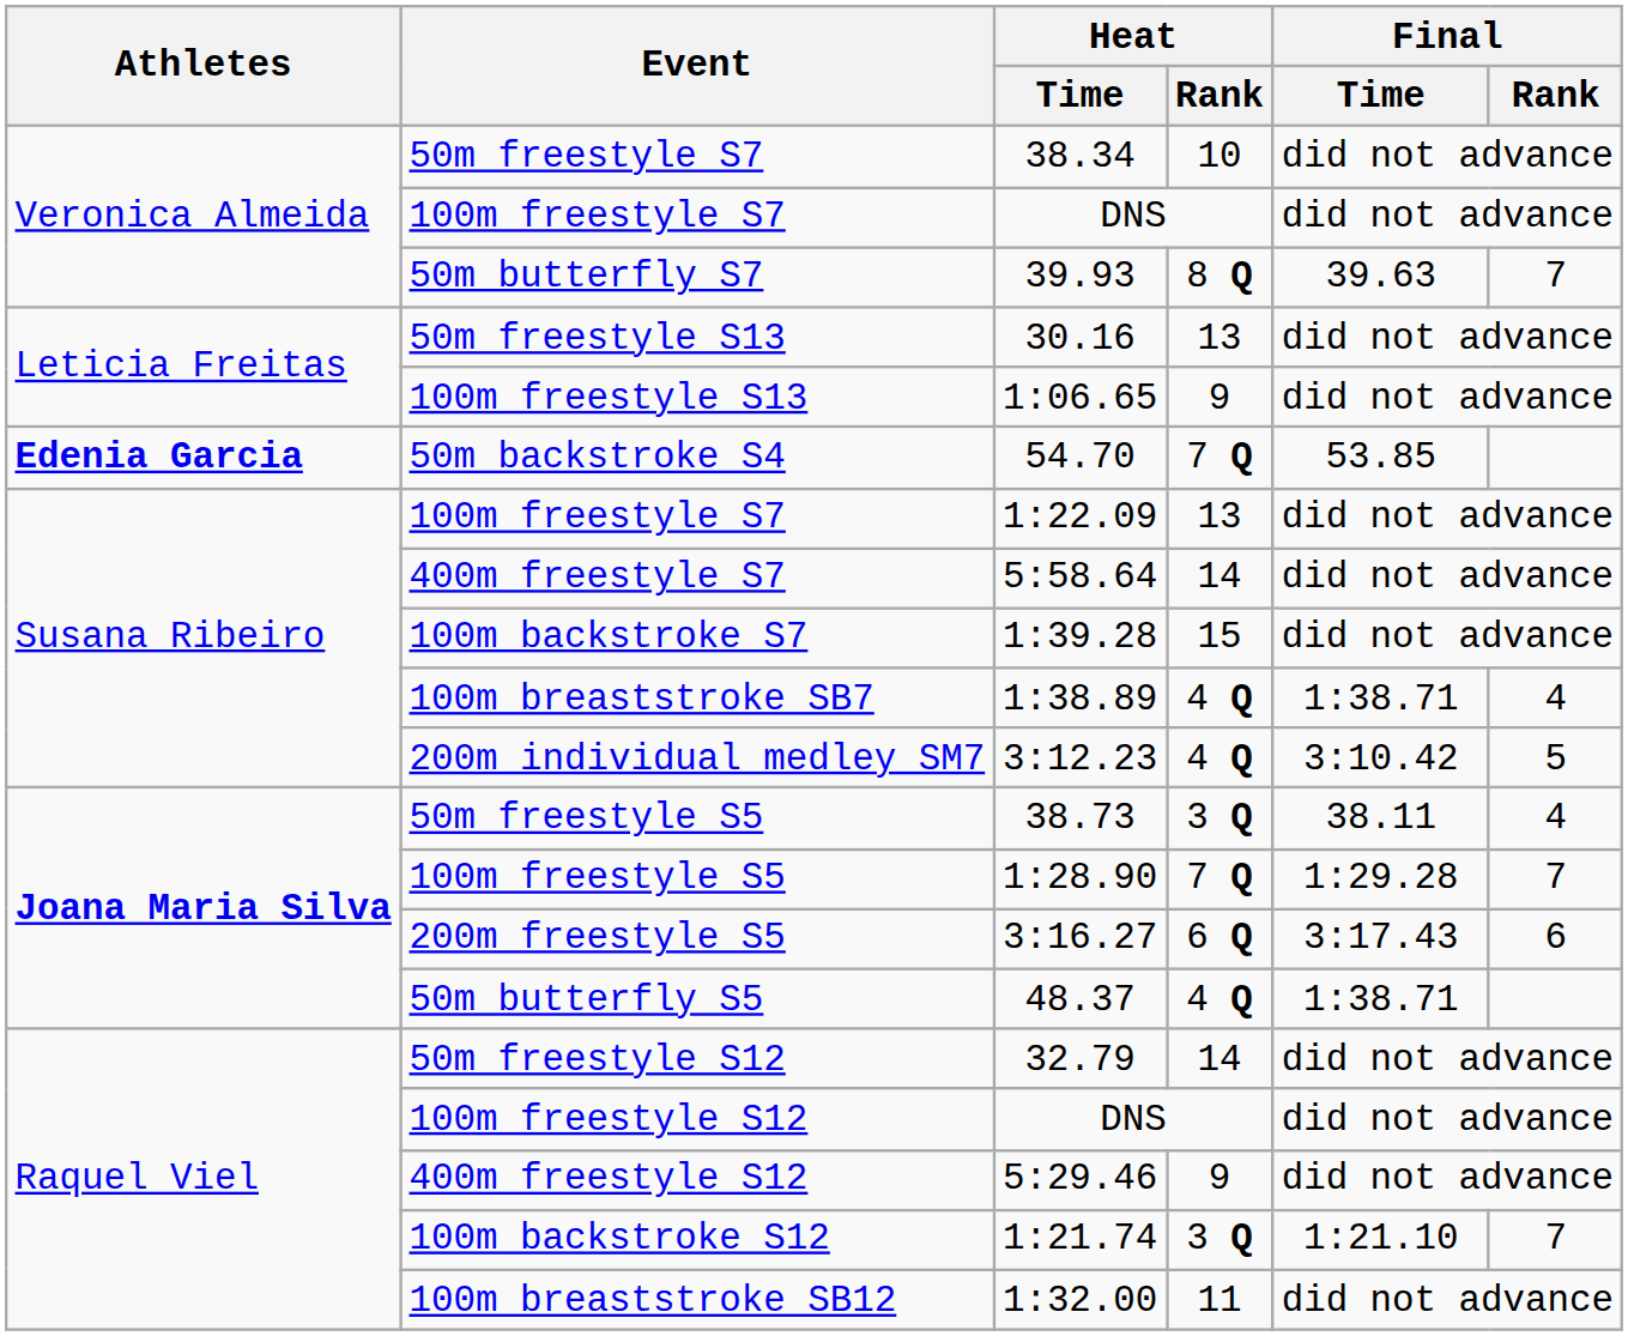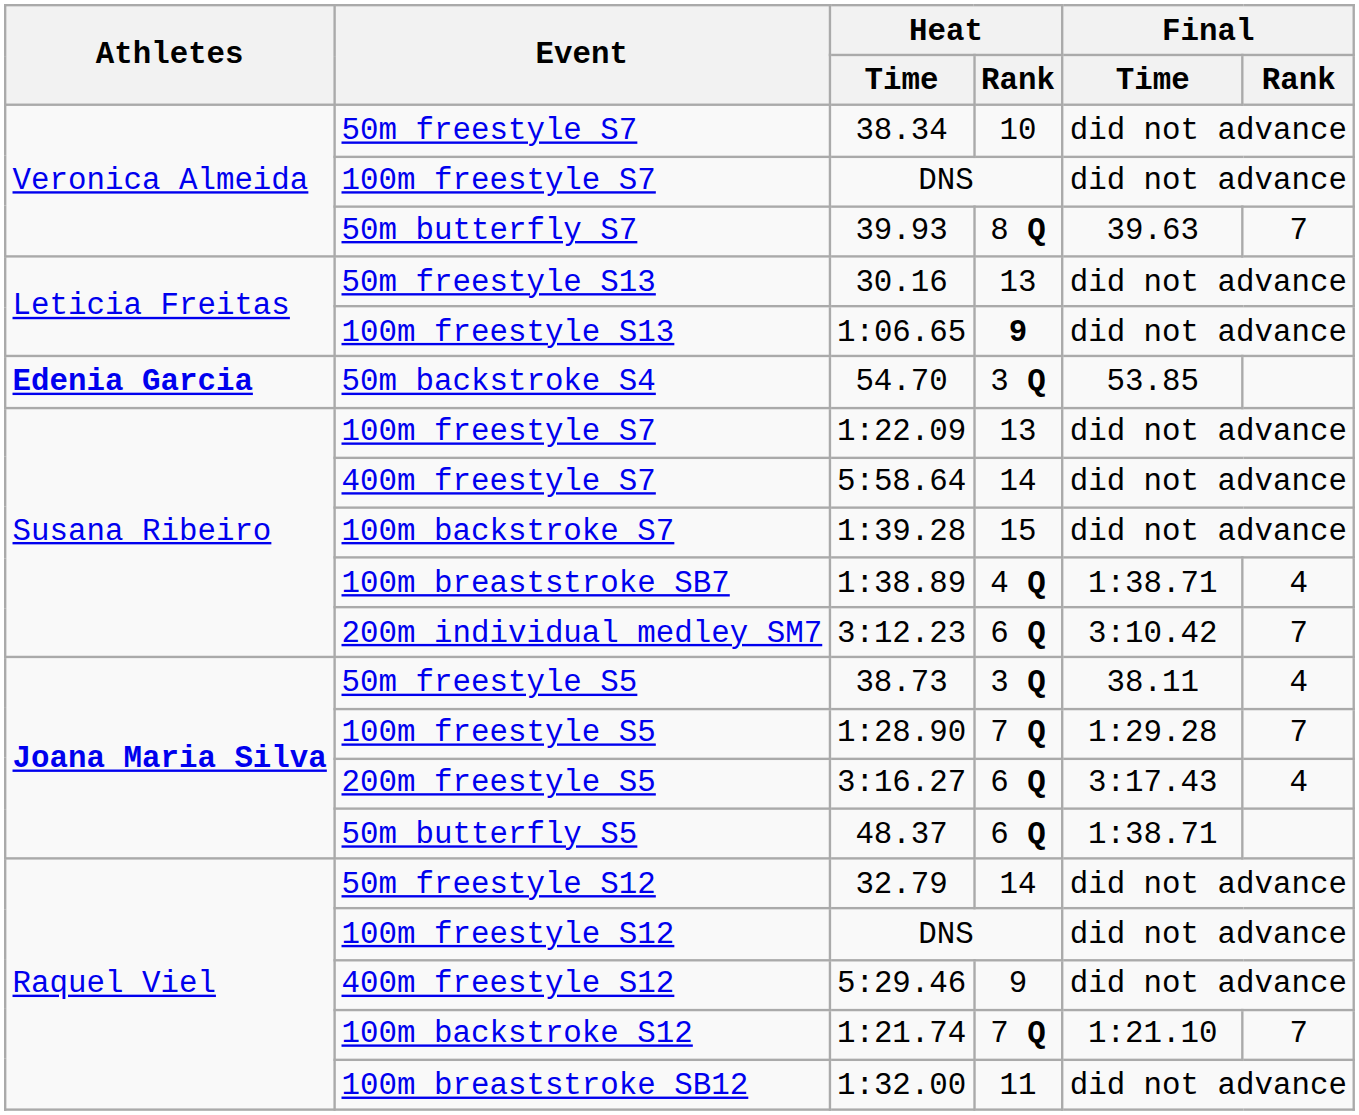100m freestyle S13 | Heat / Rank: normal -> bold
50m backstroke S4 | Heat / Rank: 7 Q -> 3 Q
200m individual medley SM7 | Heat / Rank: 4 Q -> 6 Q
200m individual medley SM7 | Final / Rank: 5 -> 7
200m freestyle S5 | Final / Rank: 6 -> 4
50m butterfly S5 | Heat / Rank: 4 Q -> 6 Q
100m backstroke S12 | Heat / Rank: 3 Q -> 7 Q
